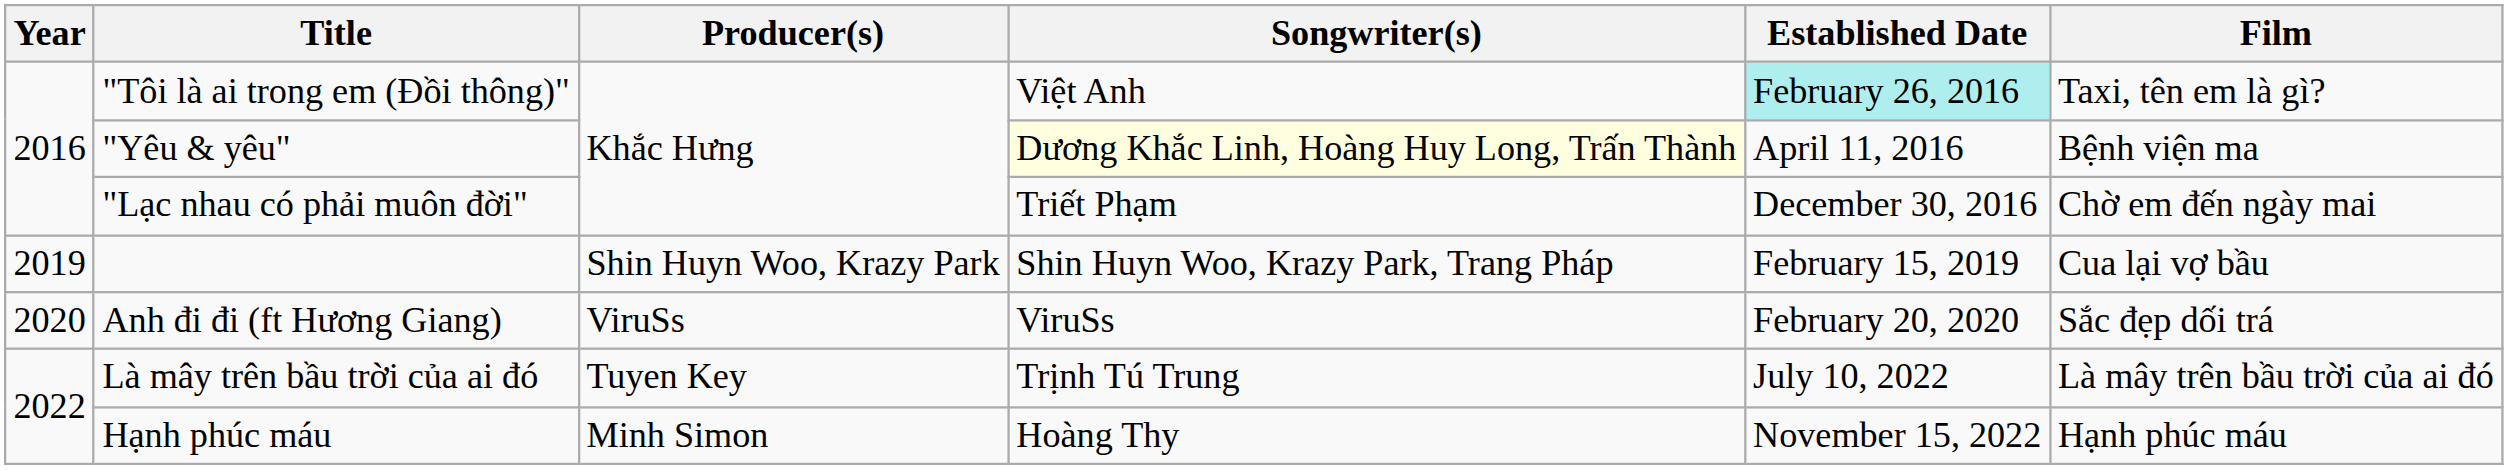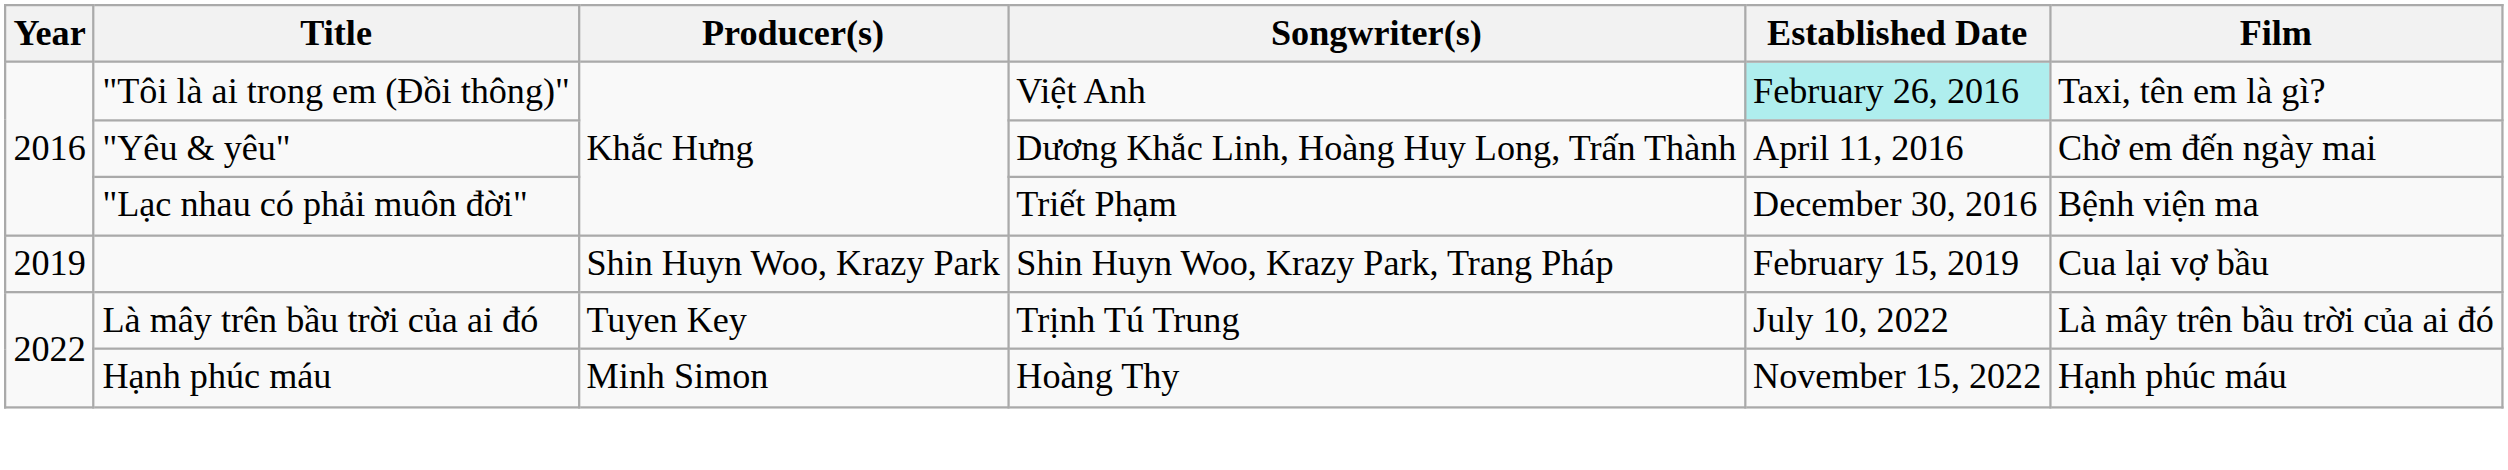"Yêu & yêu" | Songwriter(s): lightyellow background -> no background
"Yêu & yêu" | Film: Bệnh viện ma -> Chờ em đến ngày mai
"Lạc nhau có phải muôn đời" | Film: Chờ em đến ngày mai -> Bệnh viện ma
- row: 2020 | Anh đi đi (ft Hương Giang) | ViruSs | ViruSs | February 20, 2020 | Sắc đẹp dối trá
